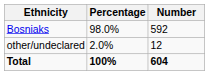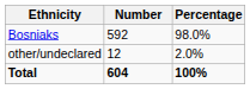columns swapped: Number <-> Percentage
